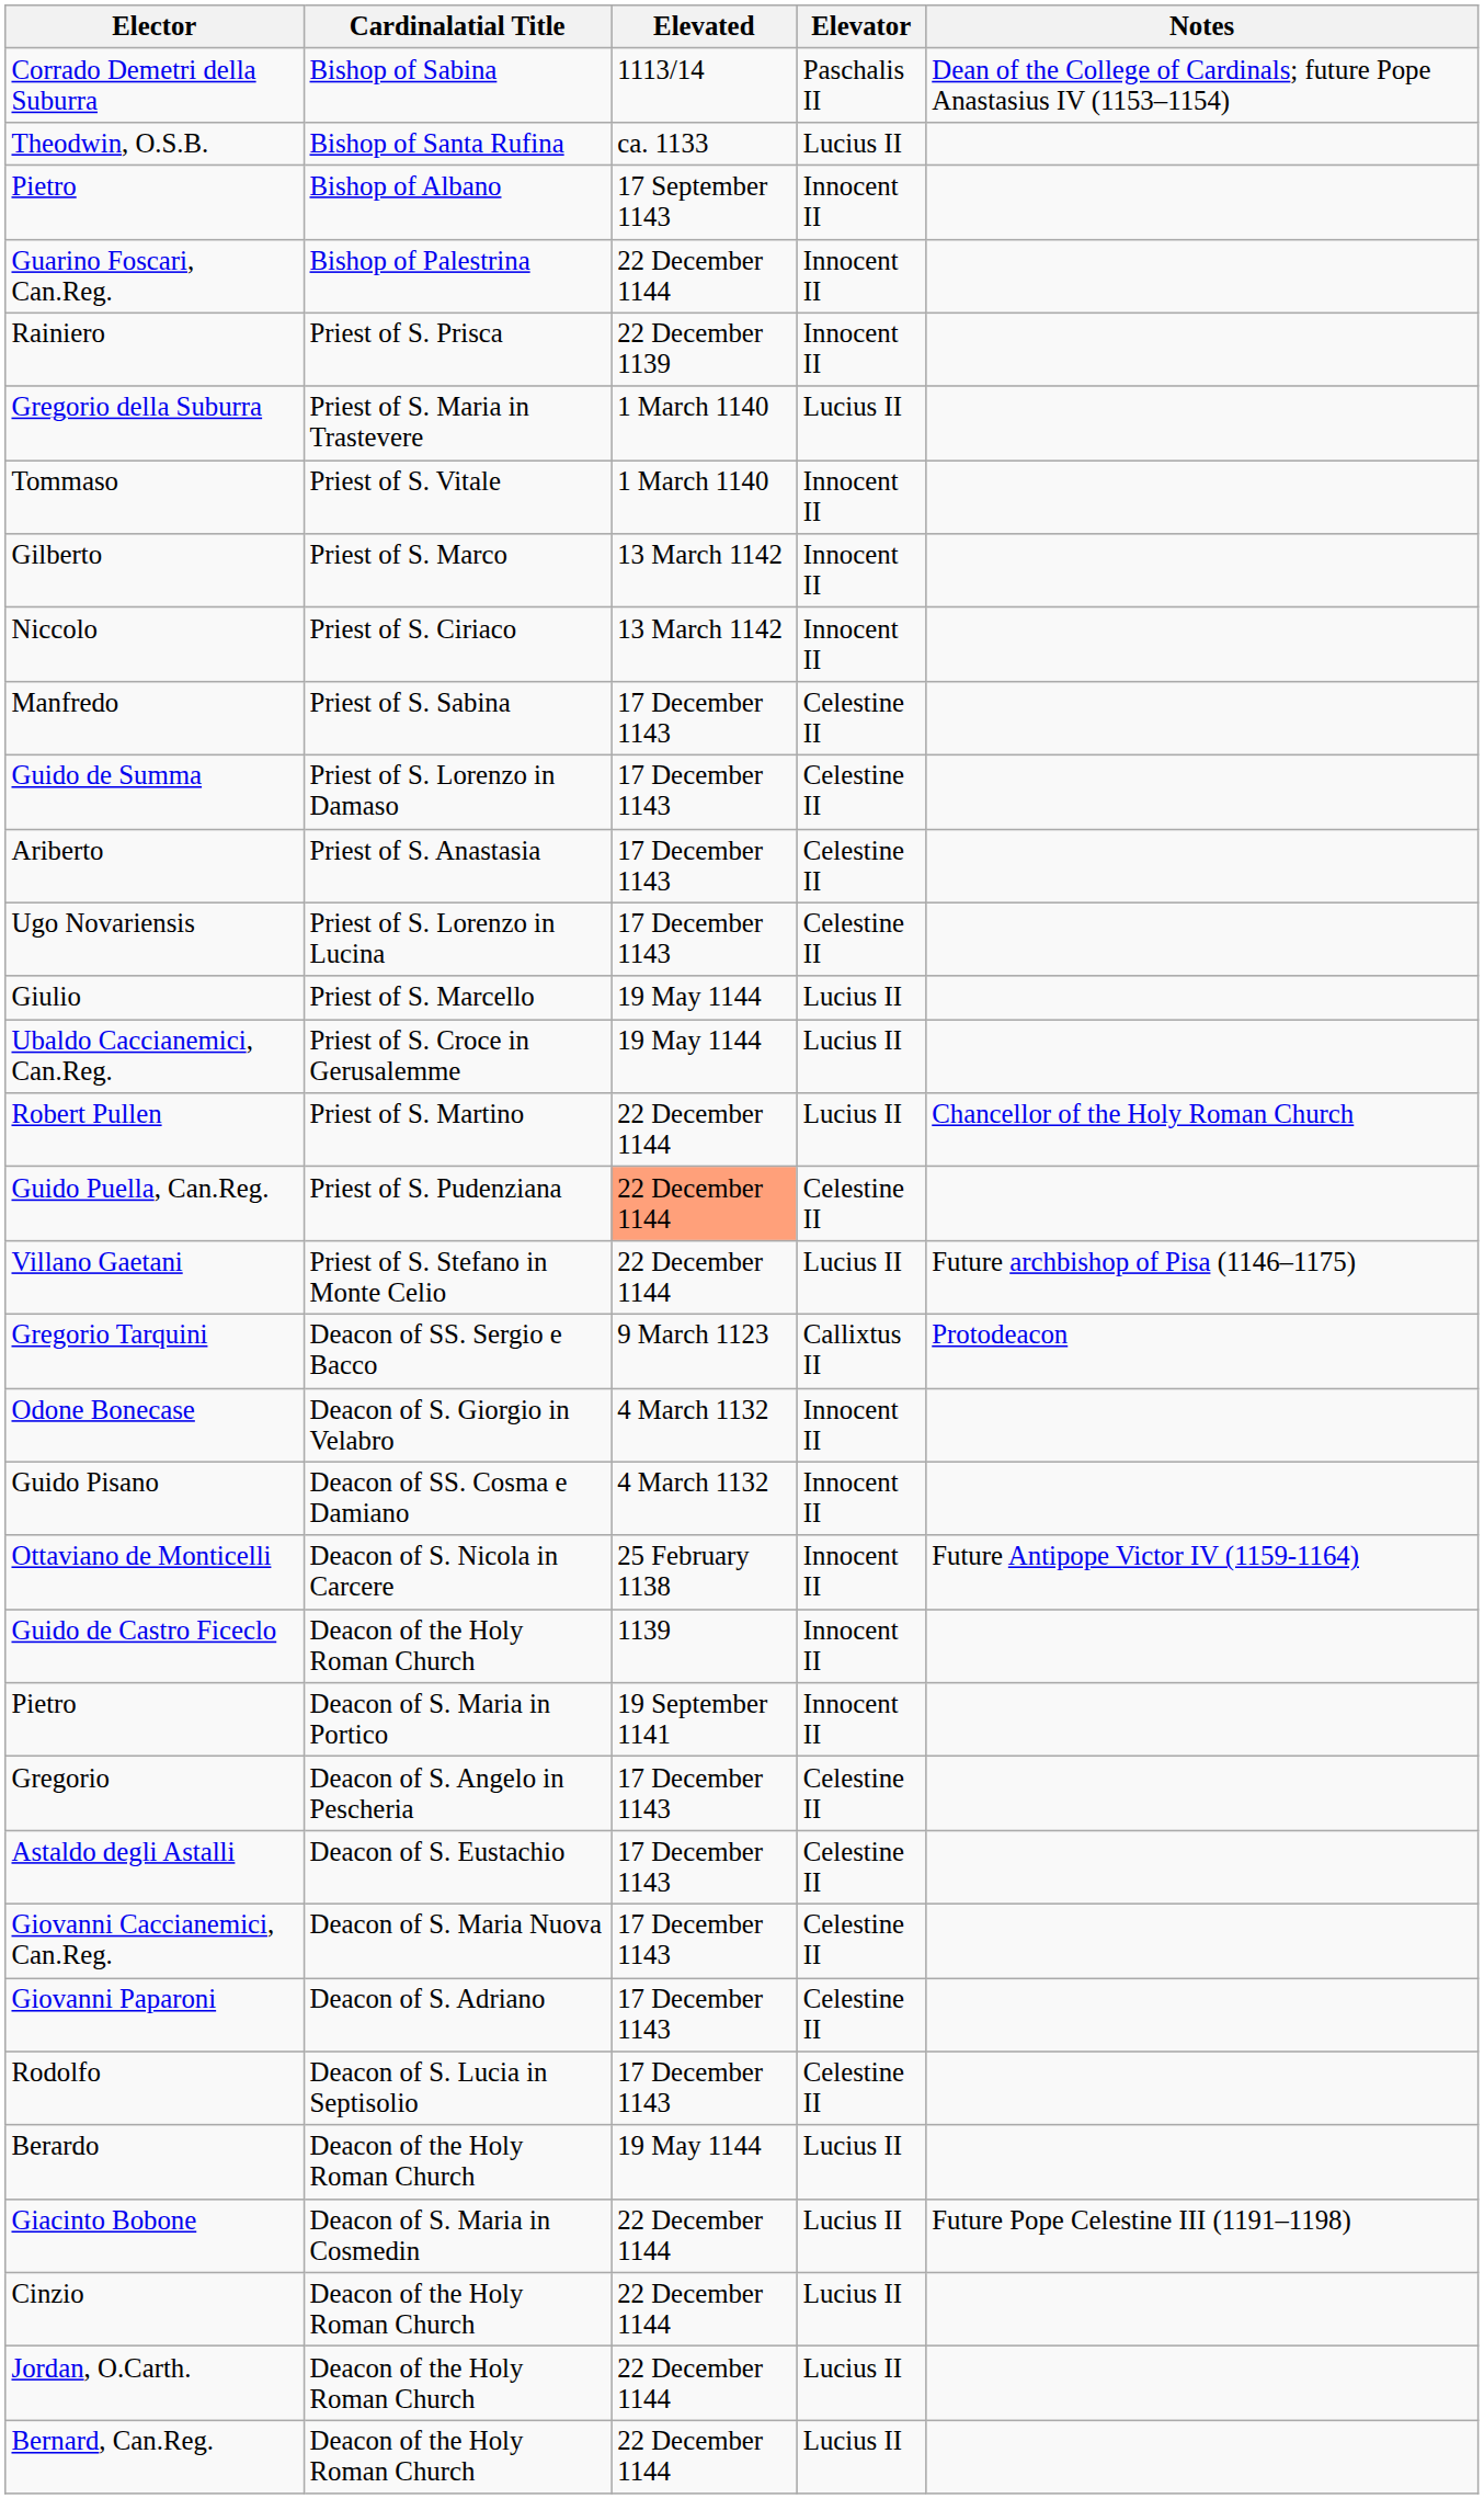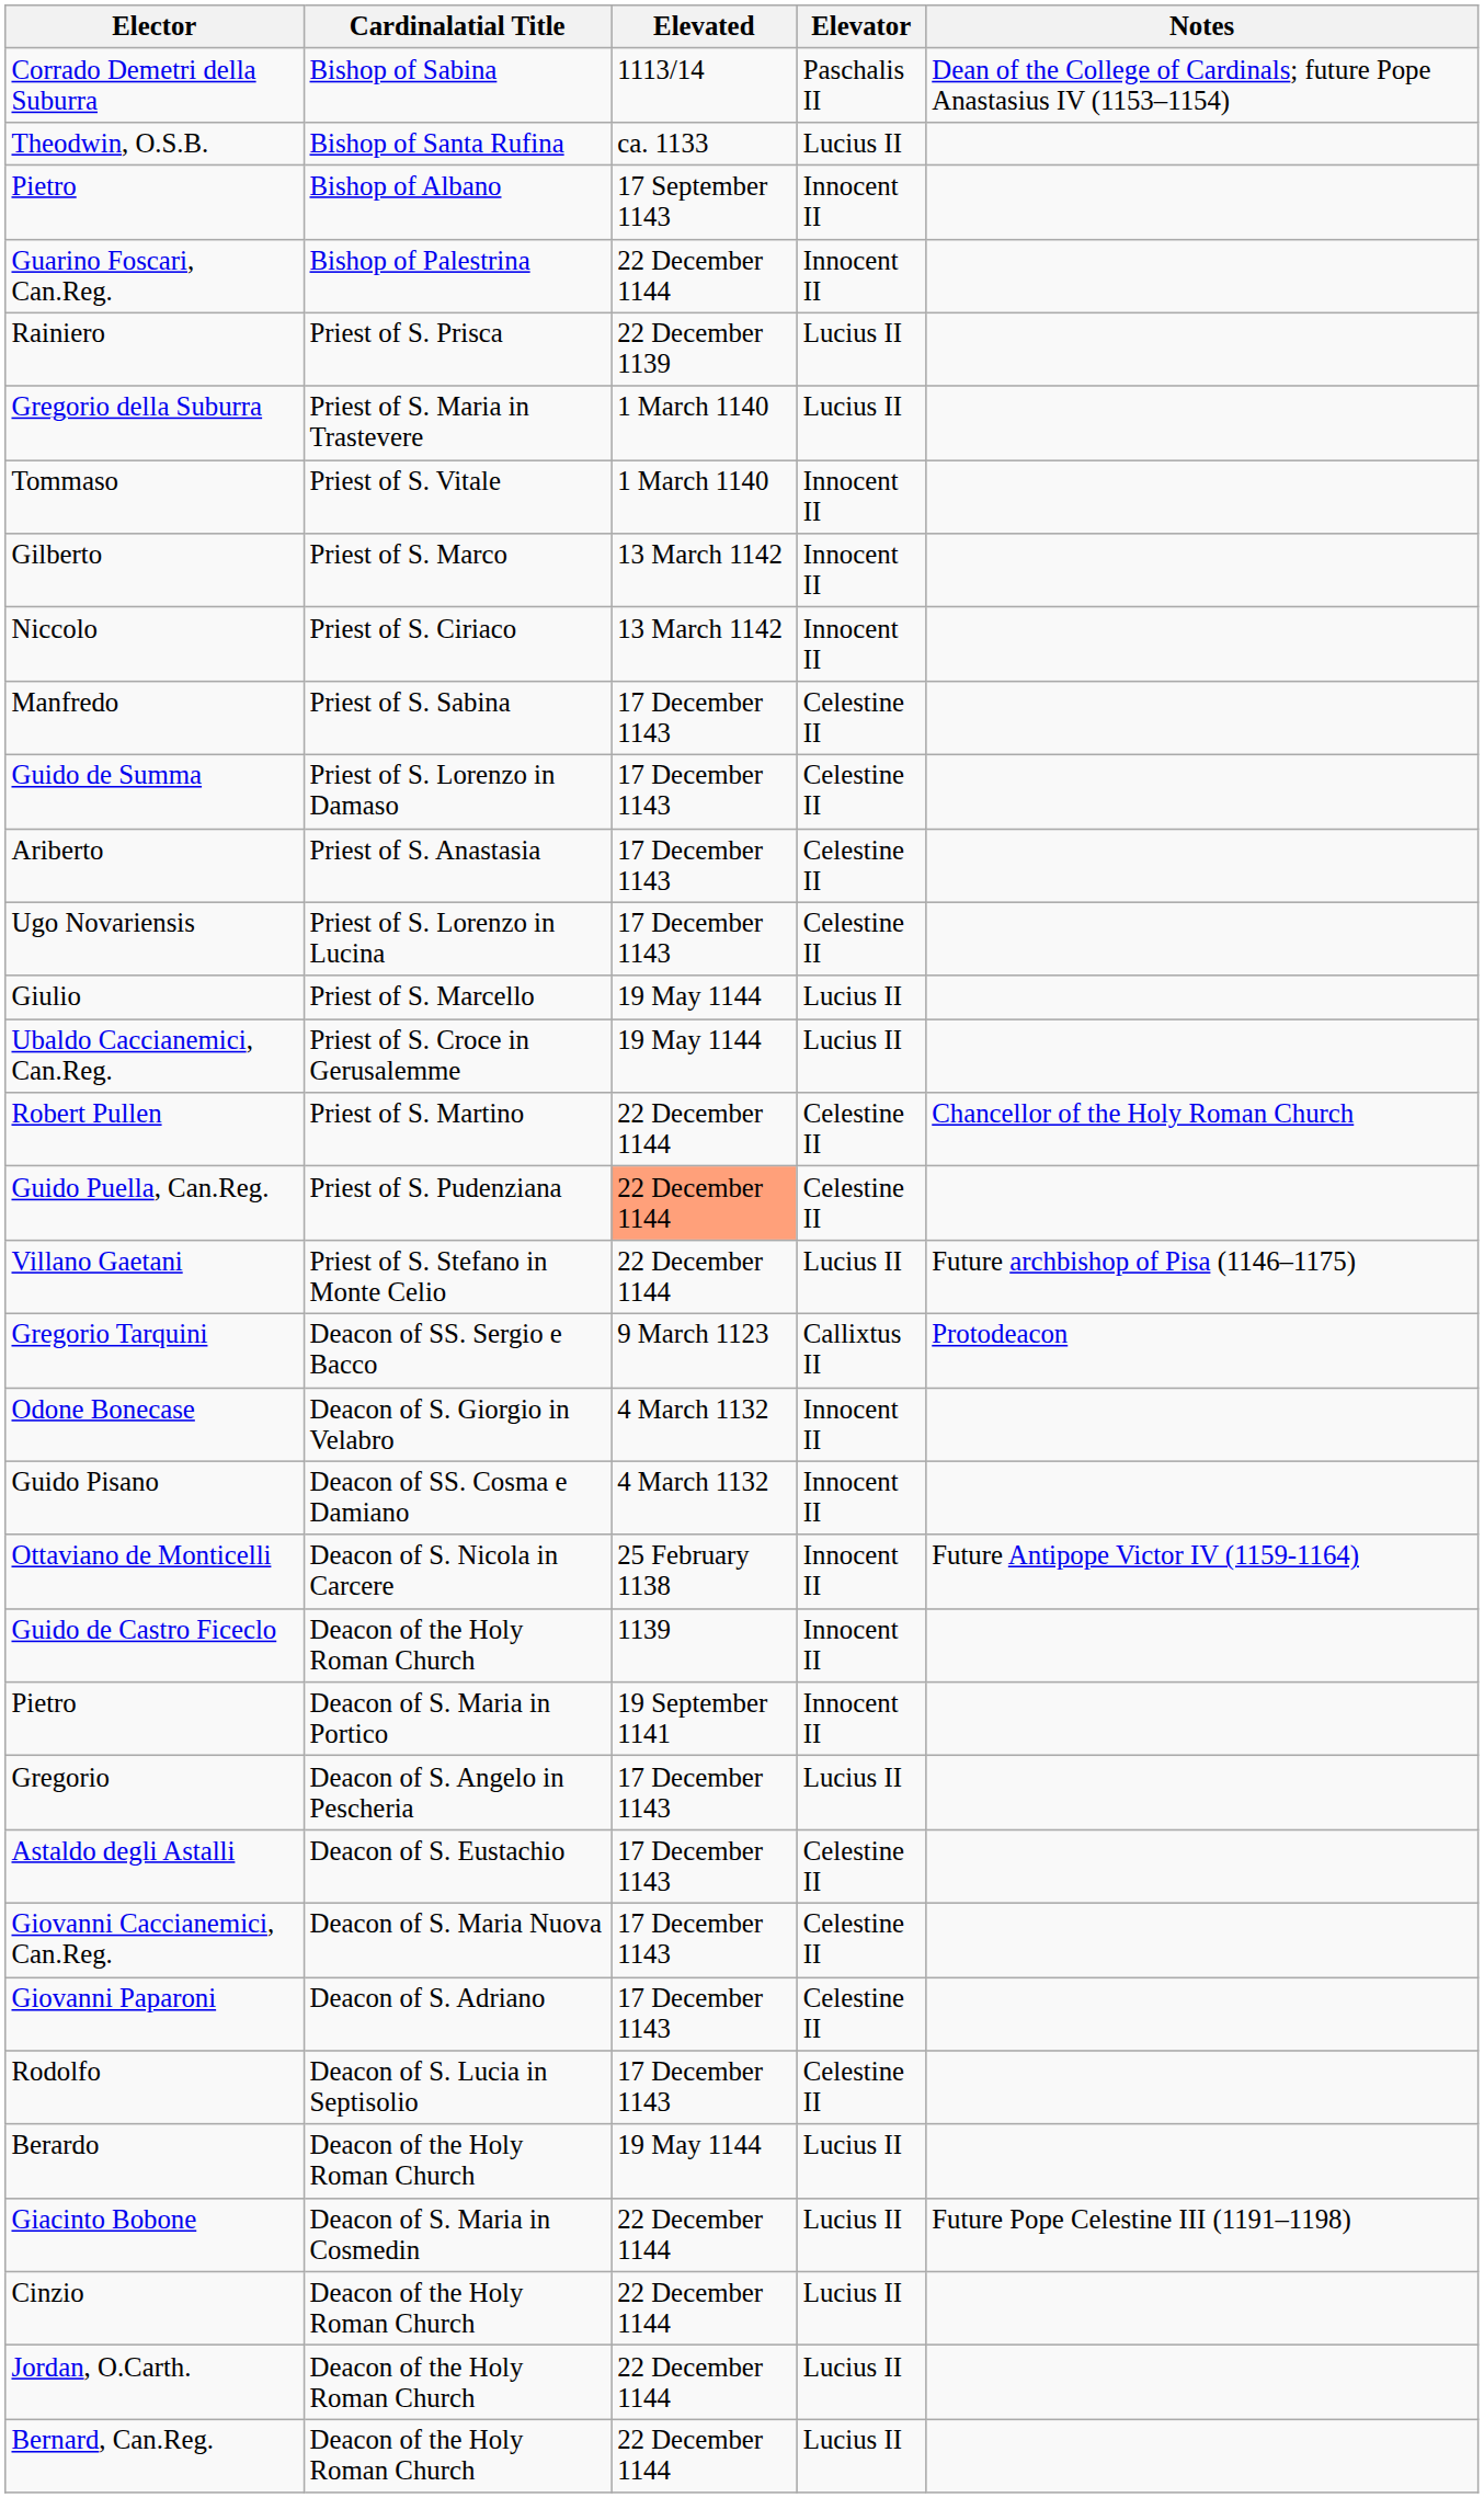Rainiero | Elevator: Innocent II -> Lucius II
Robert Pullen | Elevator: Lucius II -> Celestine II
Gregorio | Elevator: Celestine II -> Lucius II
